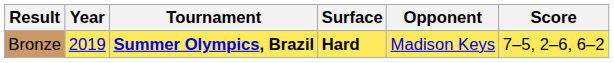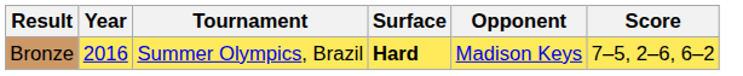Bronze | Year: 2019 -> 2016
Bronze | Tournament: bold -> normal
